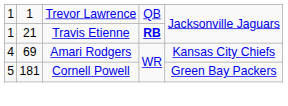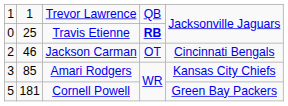Travis Etienne | column 1: 1 -> 0
Travis Etienne | column 2: 21 -> 25
+ row: 2 | 46 | Jackson Carman | OT | Cincinnati Bengals
Amari Rodgers | column 1: 4 -> 3
Amari Rodgers | column 2: 69 -> 85
